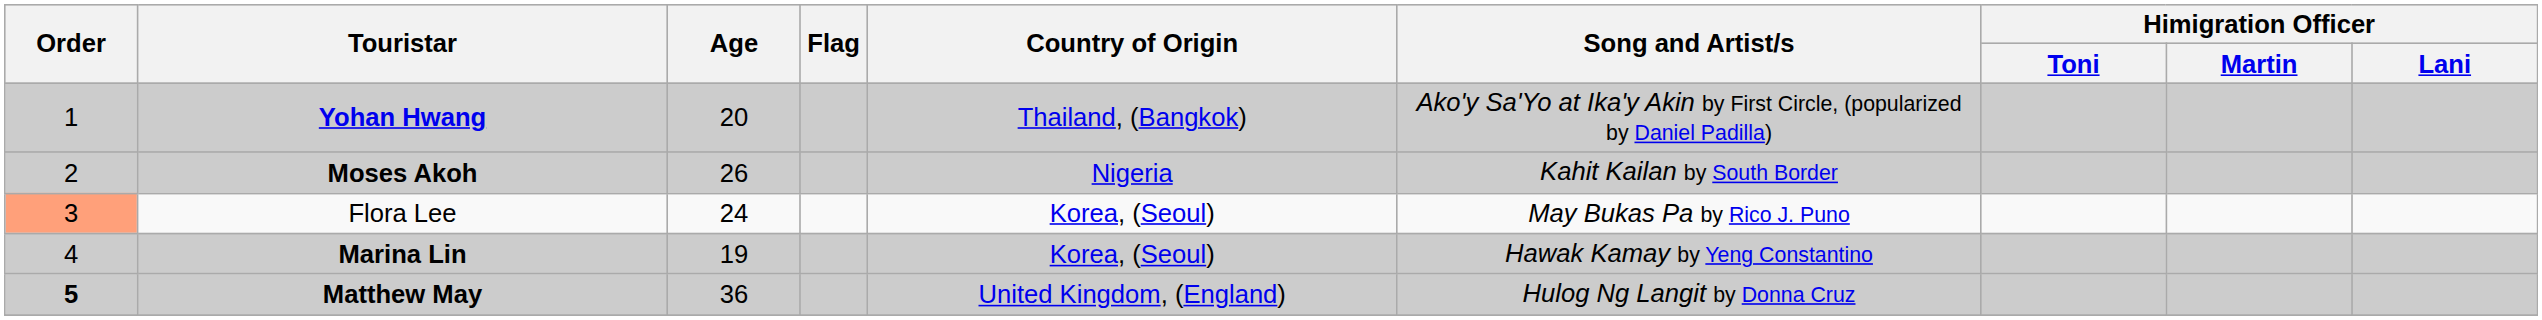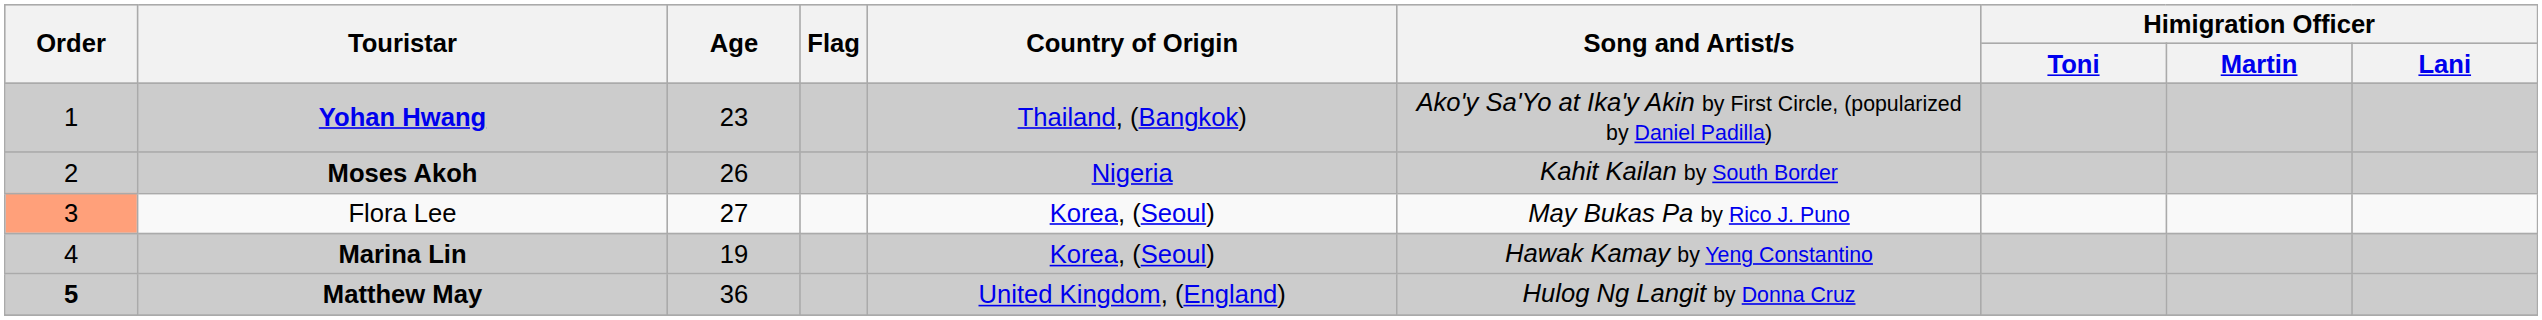Yohan Hwang | Age: 20 -> 23
Flora Lee | Age: 24 -> 27
